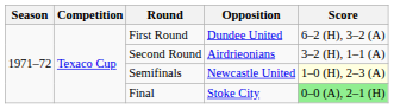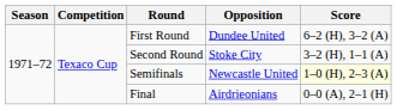Second Round | Opposition: Airdrieonians -> Stoke City
Final | Opposition: Stoke City -> Airdrieonians
Final | Score: lightgreen background -> no background
